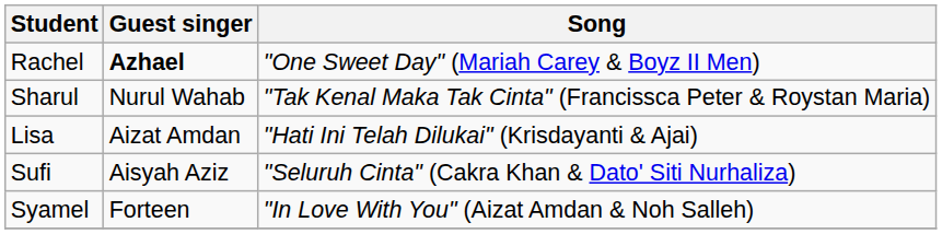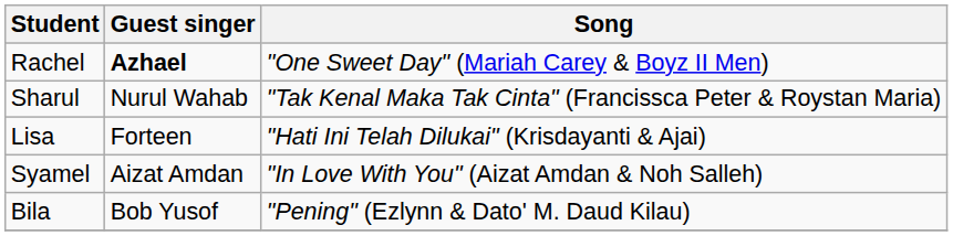Lisa | Guest singer: Aizat Amdan -> Forteen
- row: Sufi | Aisyah Aziz | "Seluruh Cinta" (Cakra Khan & Dato' Siti Nurhaliza)
Syamel | Guest singer: Forteen -> Aizat Amdan
+ row: Bila | Bob Yusof | "Pening" (Ezlynn & Dato' M. Daud Kilau)
